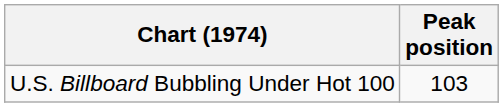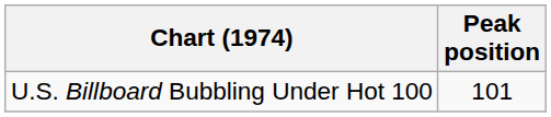U.S. Billboard Bubbling Under Hot 100 | Peak position: 103 -> 101
